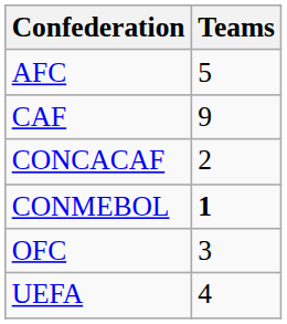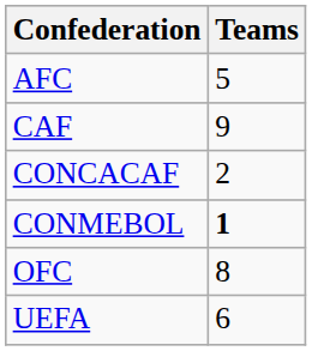OFC | Teams: 3 -> 8
UEFA | Teams: 4 -> 6
